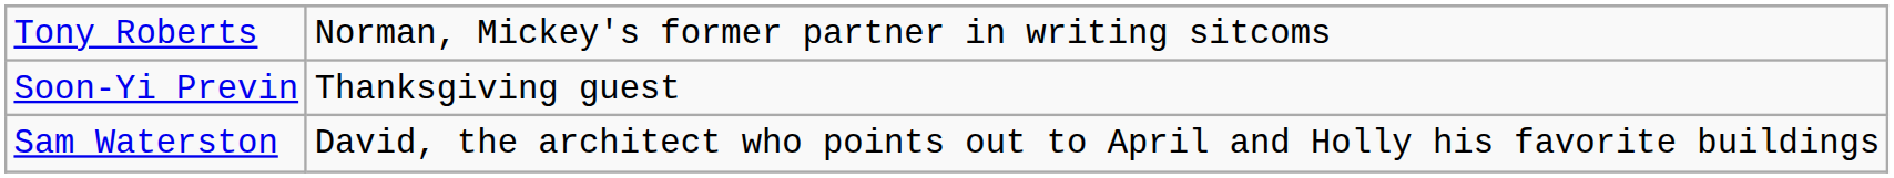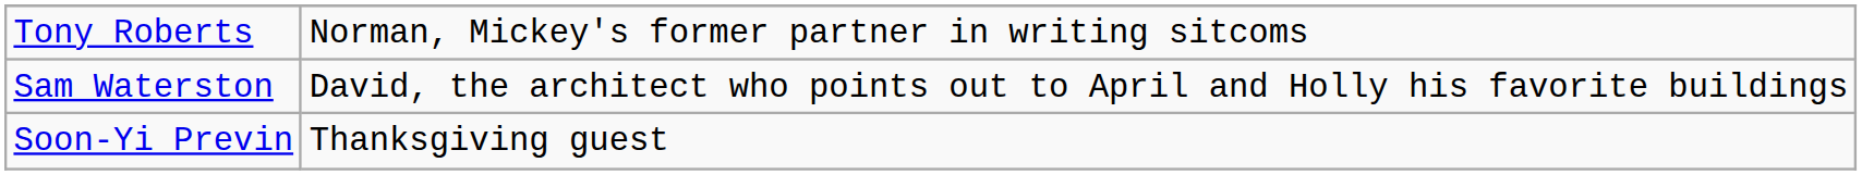rows swapped: Sam Waterston <-> Soon-Yi Previn
